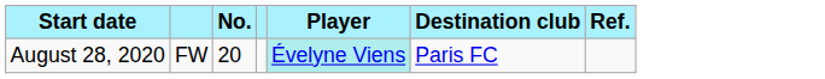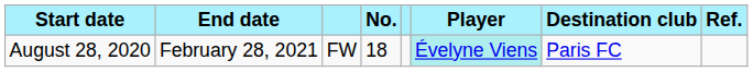+ column: End date | February 28, 2021
August 28, 2020 | No.: 20 -> 18
